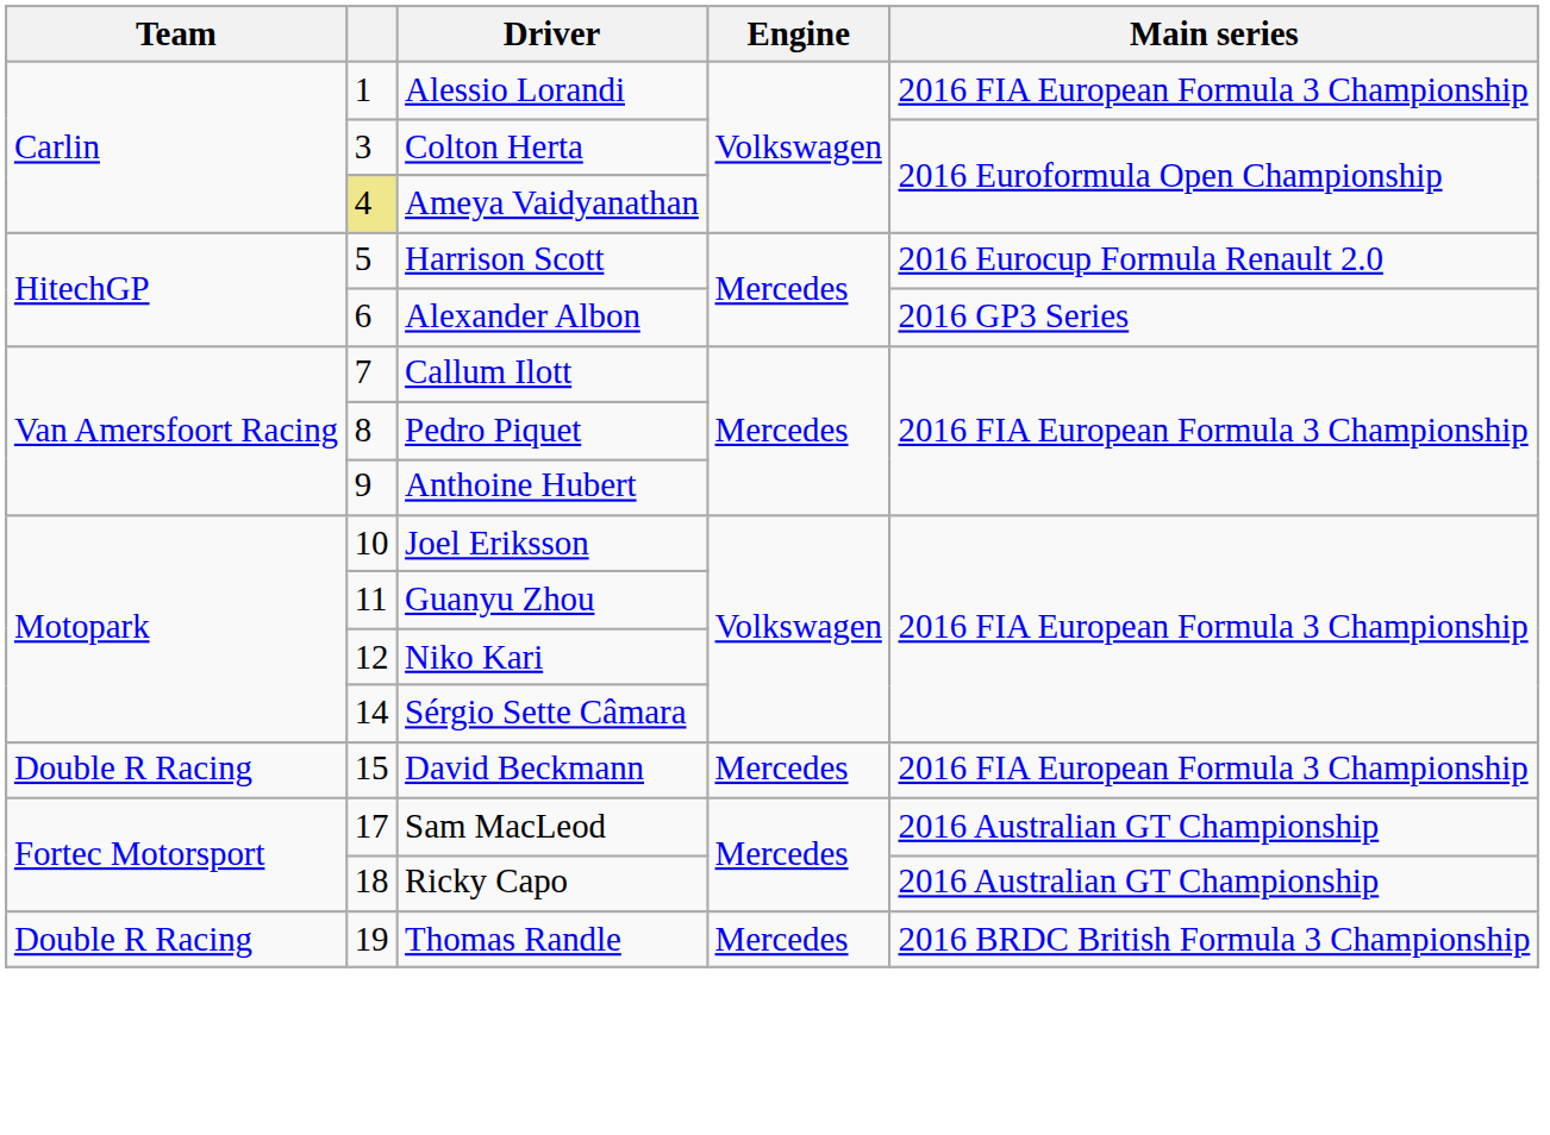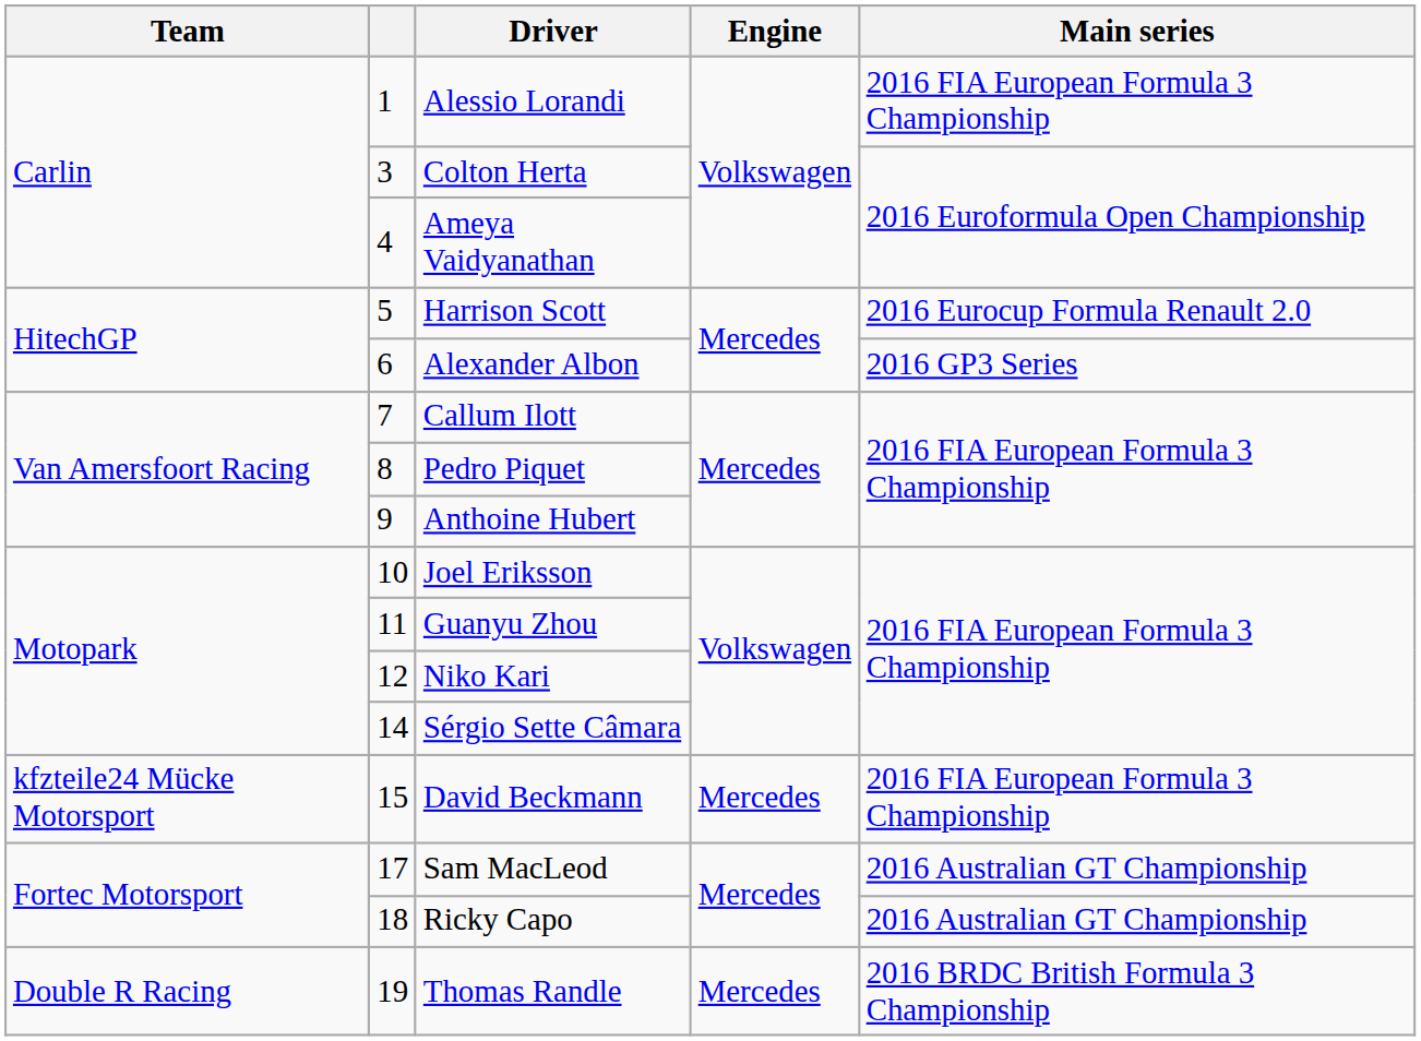Ameya Vaidyanathan | column 2: khaki background -> no background
David Beckmann | Team: Double R Racing -> kfzteile24 Mücke Motorsport
